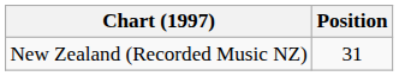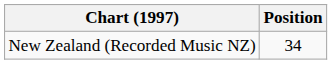New Zealand (Recorded Music NZ) | Position: 31 -> 34
